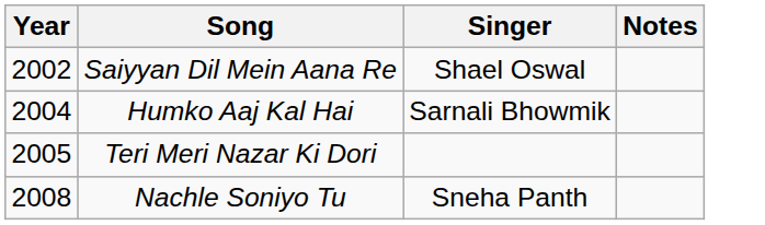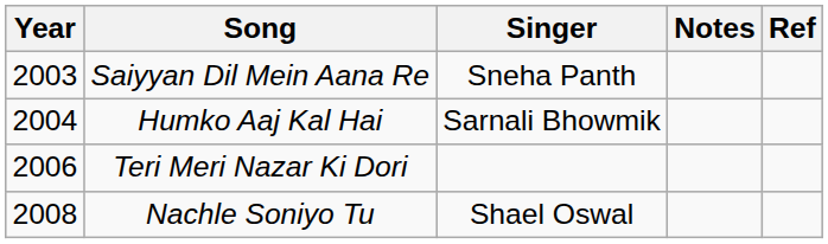+ column: Ref
Saiyyan Dil Mein Aana Re | Year: 2002 -> 2003
Saiyyan Dil Mein Aana Re | Singer: Shael Oswal -> Sneha Panth
Teri Meri Nazar Ki Dori | Year: 2005 -> 2006
Nachle Soniyo Tu | Singer: Sneha Panth -> Shael Oswal
